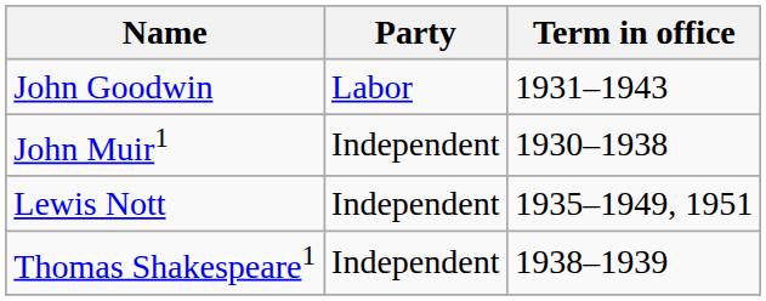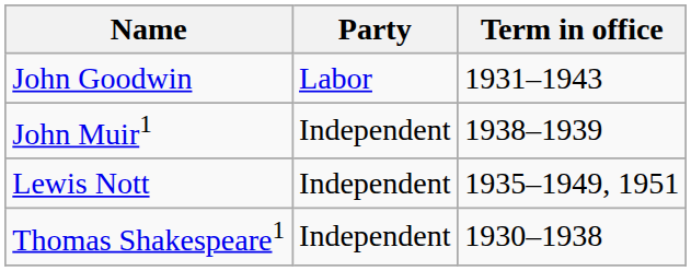John Muir1 | Term in office: 1930–1938 -> 1938–1939
Thomas Shakespeare1 | Term in office: 1938–1939 -> 1930–1938
